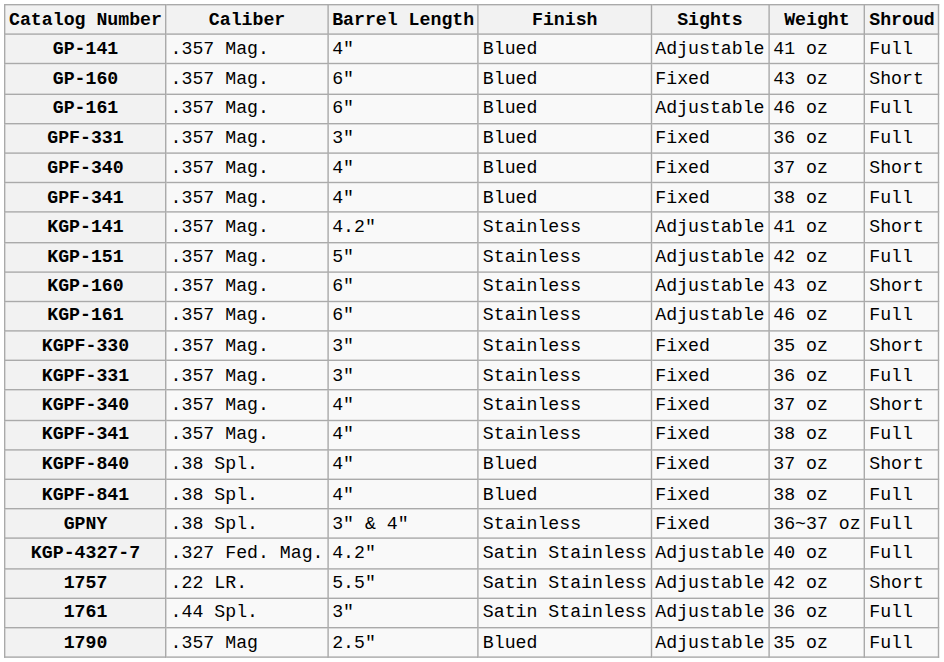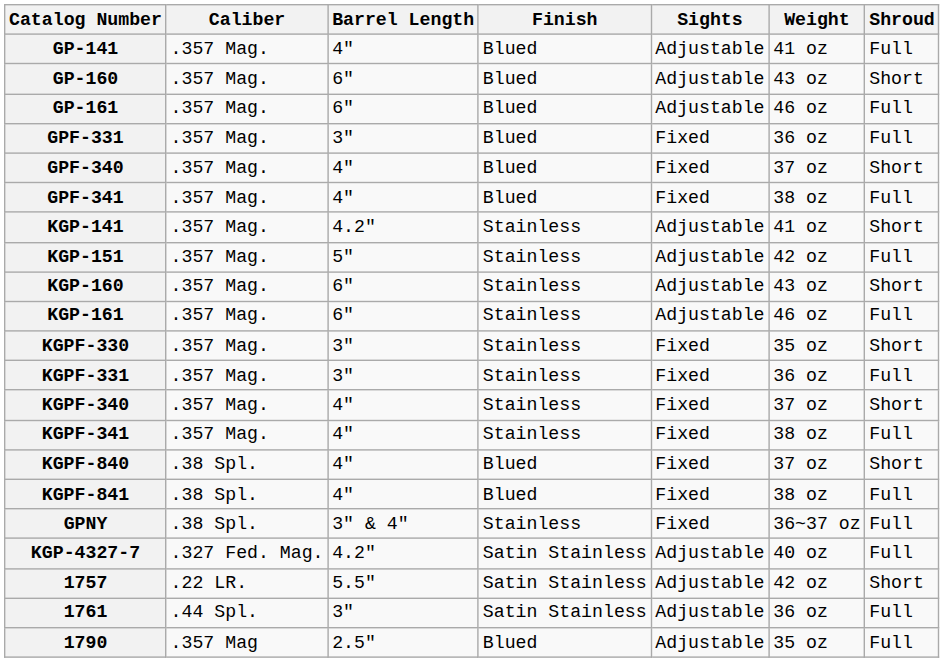GP-160 | Sights: Fixed -> Adjustable
